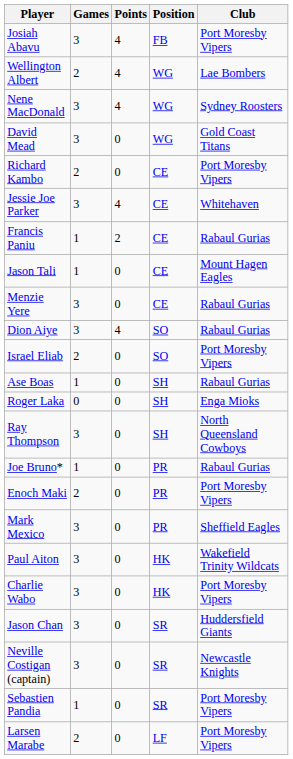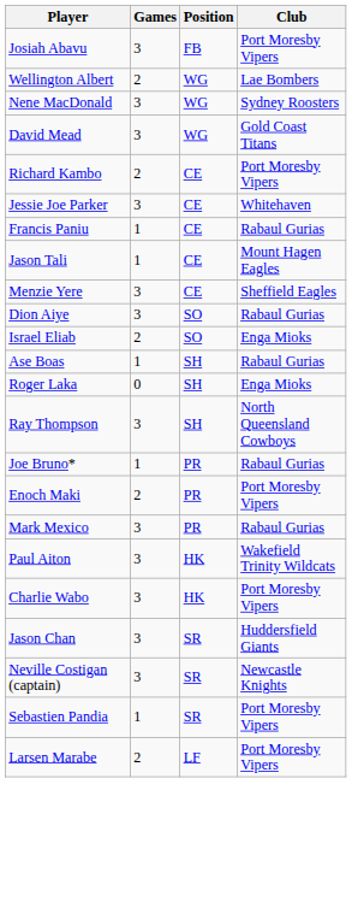- column: Points | 4 | 4 | 4 | 0 | 0 | 4 | 2 | 0 | 0 | 4 | 0 | 0 | 0 | 0 | 0 | 0 | 0 | 0 | 0 | 0 | 0 | 0 | 0
Menzie Yere | Club: Rabaul Gurias -> Sheffield Eagles
Israel Eliab | Club: Port Moresby Vipers -> Enga Mioks
Mark Mexico | Club: Sheffield Eagles -> Rabaul Gurias
